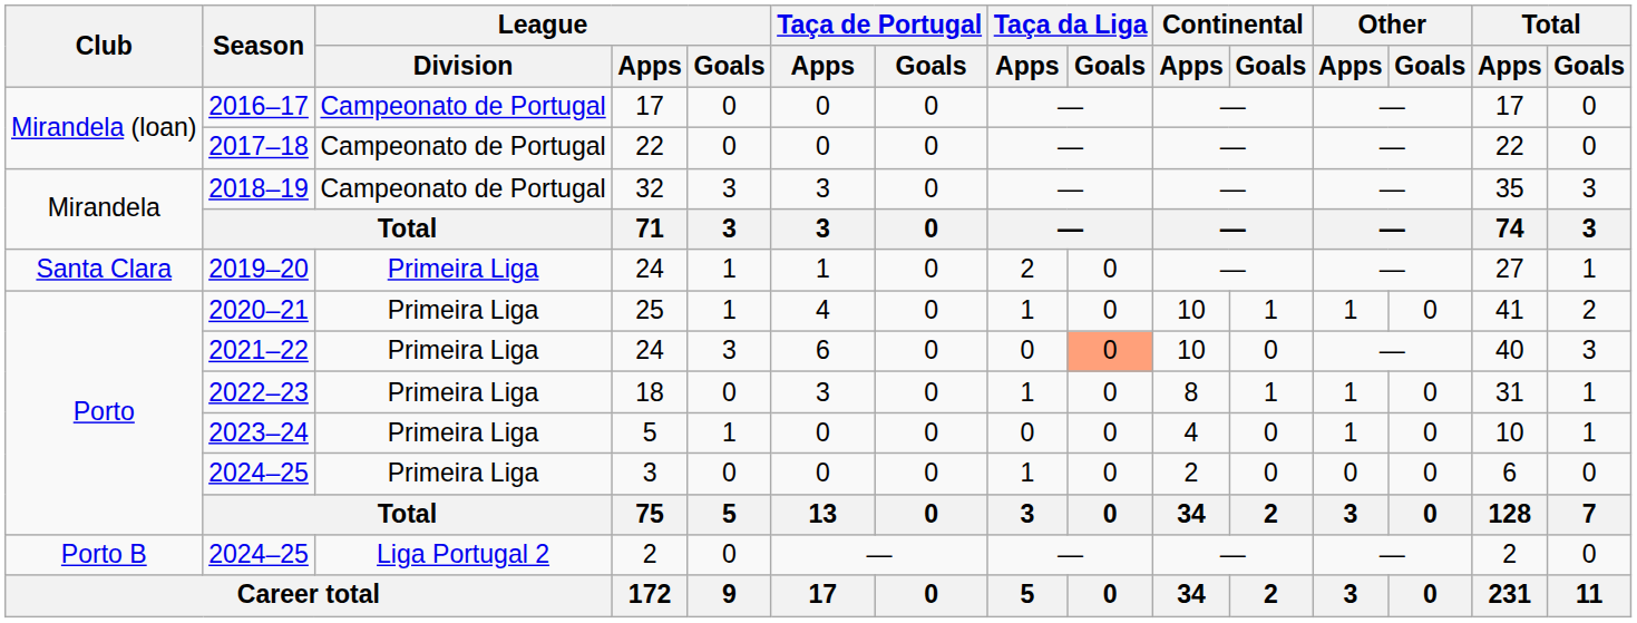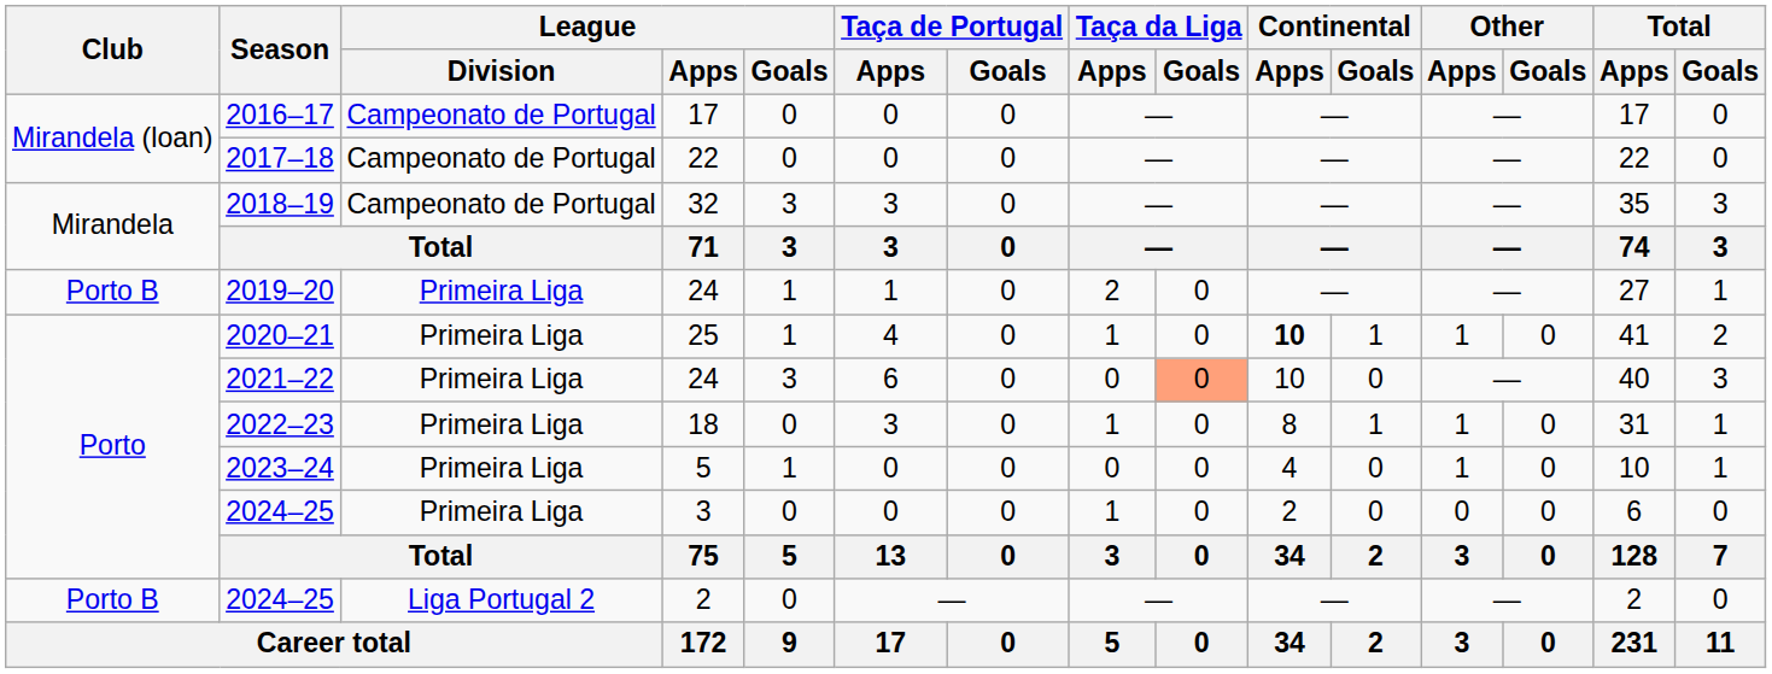2019–20 | Club: Santa Clara -> Porto B
2020–21 | Continental / Apps: normal -> bold
